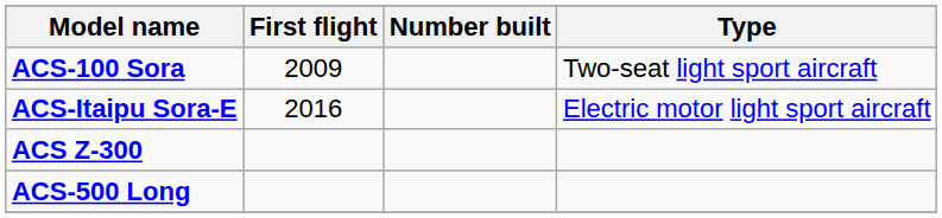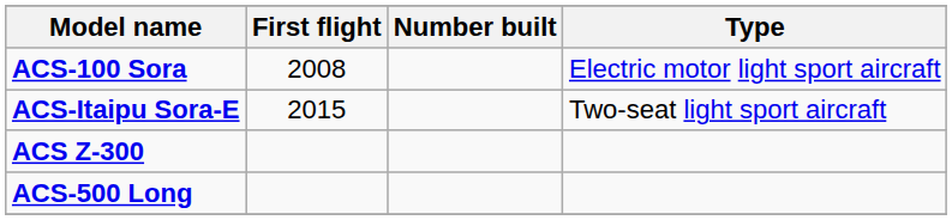ACS-100 Sora | First flight: 2009 -> 2008
ACS-100 Sora | Type: Two-seat light sport aircraft -> Electric motor light sport aircraft
ACS-Itaipu Sora-E | First flight: 2016 -> 2015
ACS-Itaipu Sora-E | Type: Electric motor light sport aircraft -> Two-seat light sport aircraft
